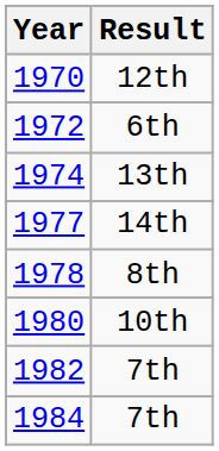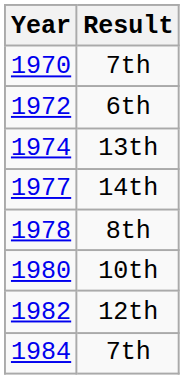1970 | Result: 12th -> 7th
1982 | Result: 7th -> 12th
